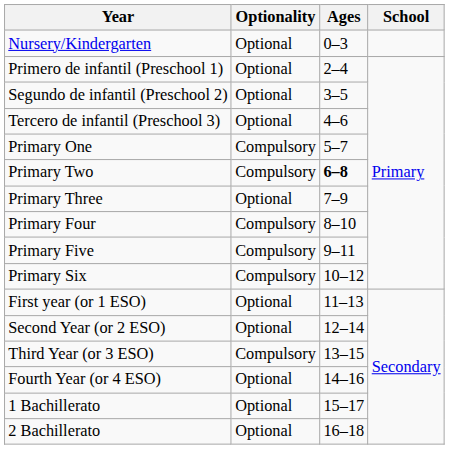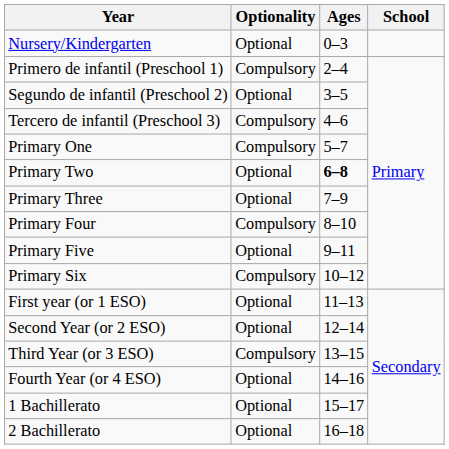Primero de infantil (Preschool 1) | Optionality: Optional -> Compulsory
Tercero de infantil (Preschool 3) | Optionality: Optional -> Compulsory
Primary Two | Optionality: Compulsory -> Optional
Primary Five | Optionality: Compulsory -> Optional
